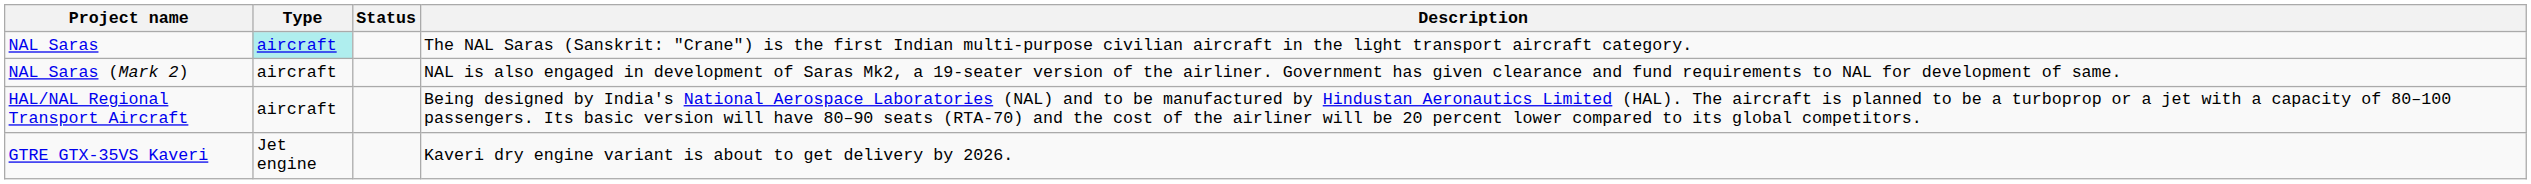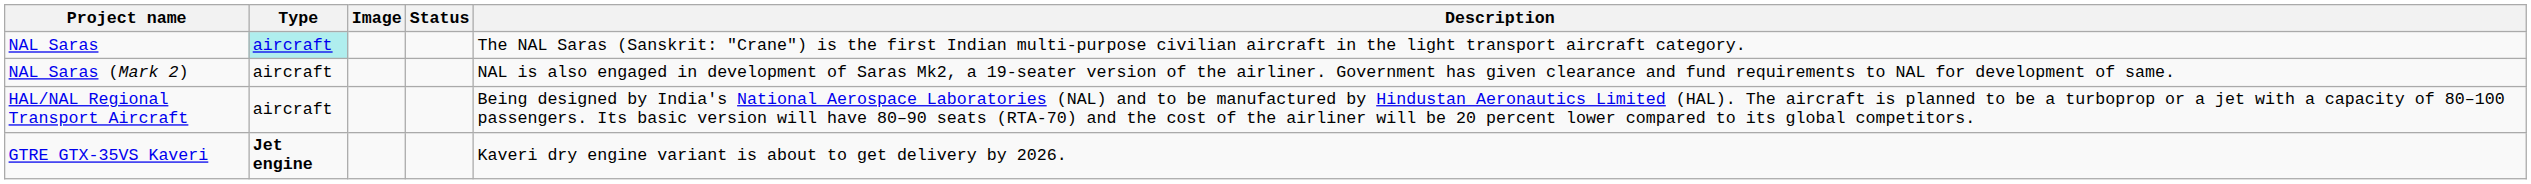+ column: Image
GTRE GTX-35VS Kaveri | Type: normal -> bold
